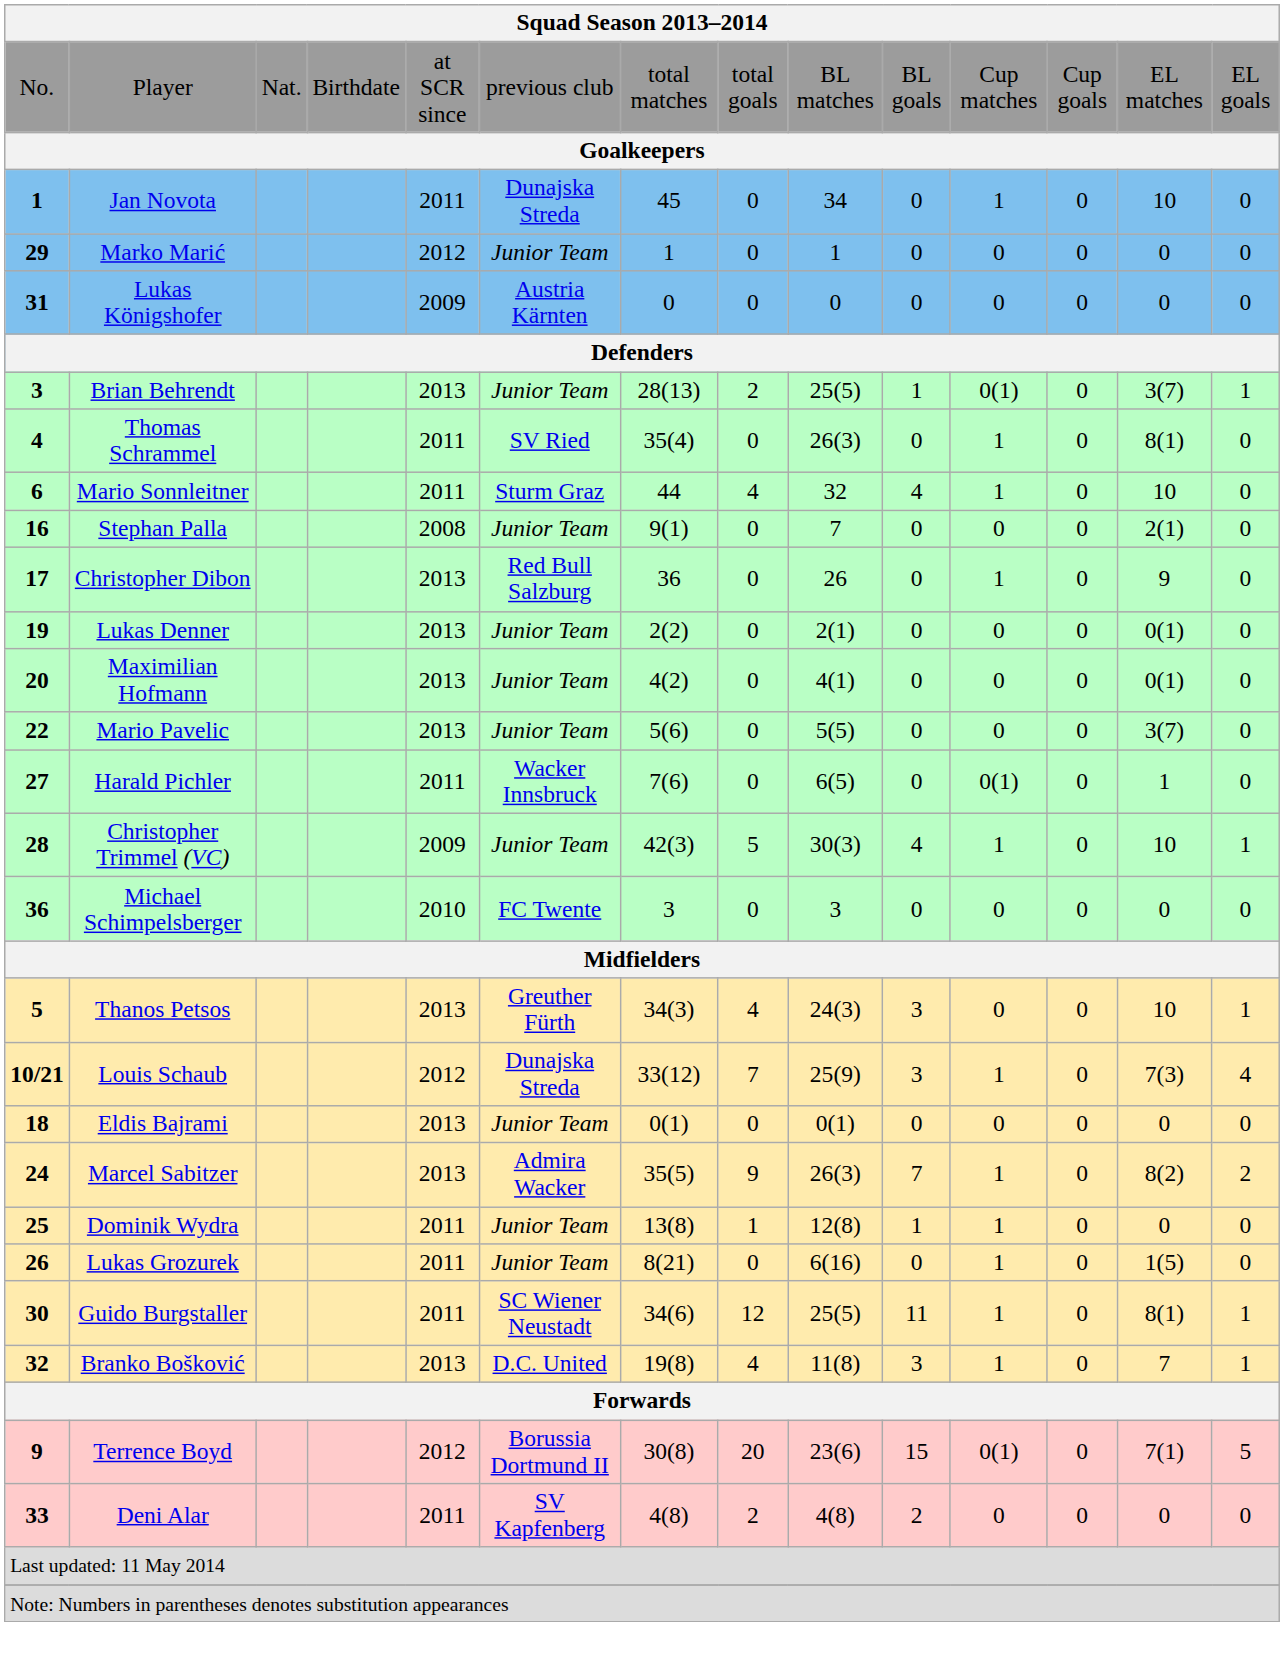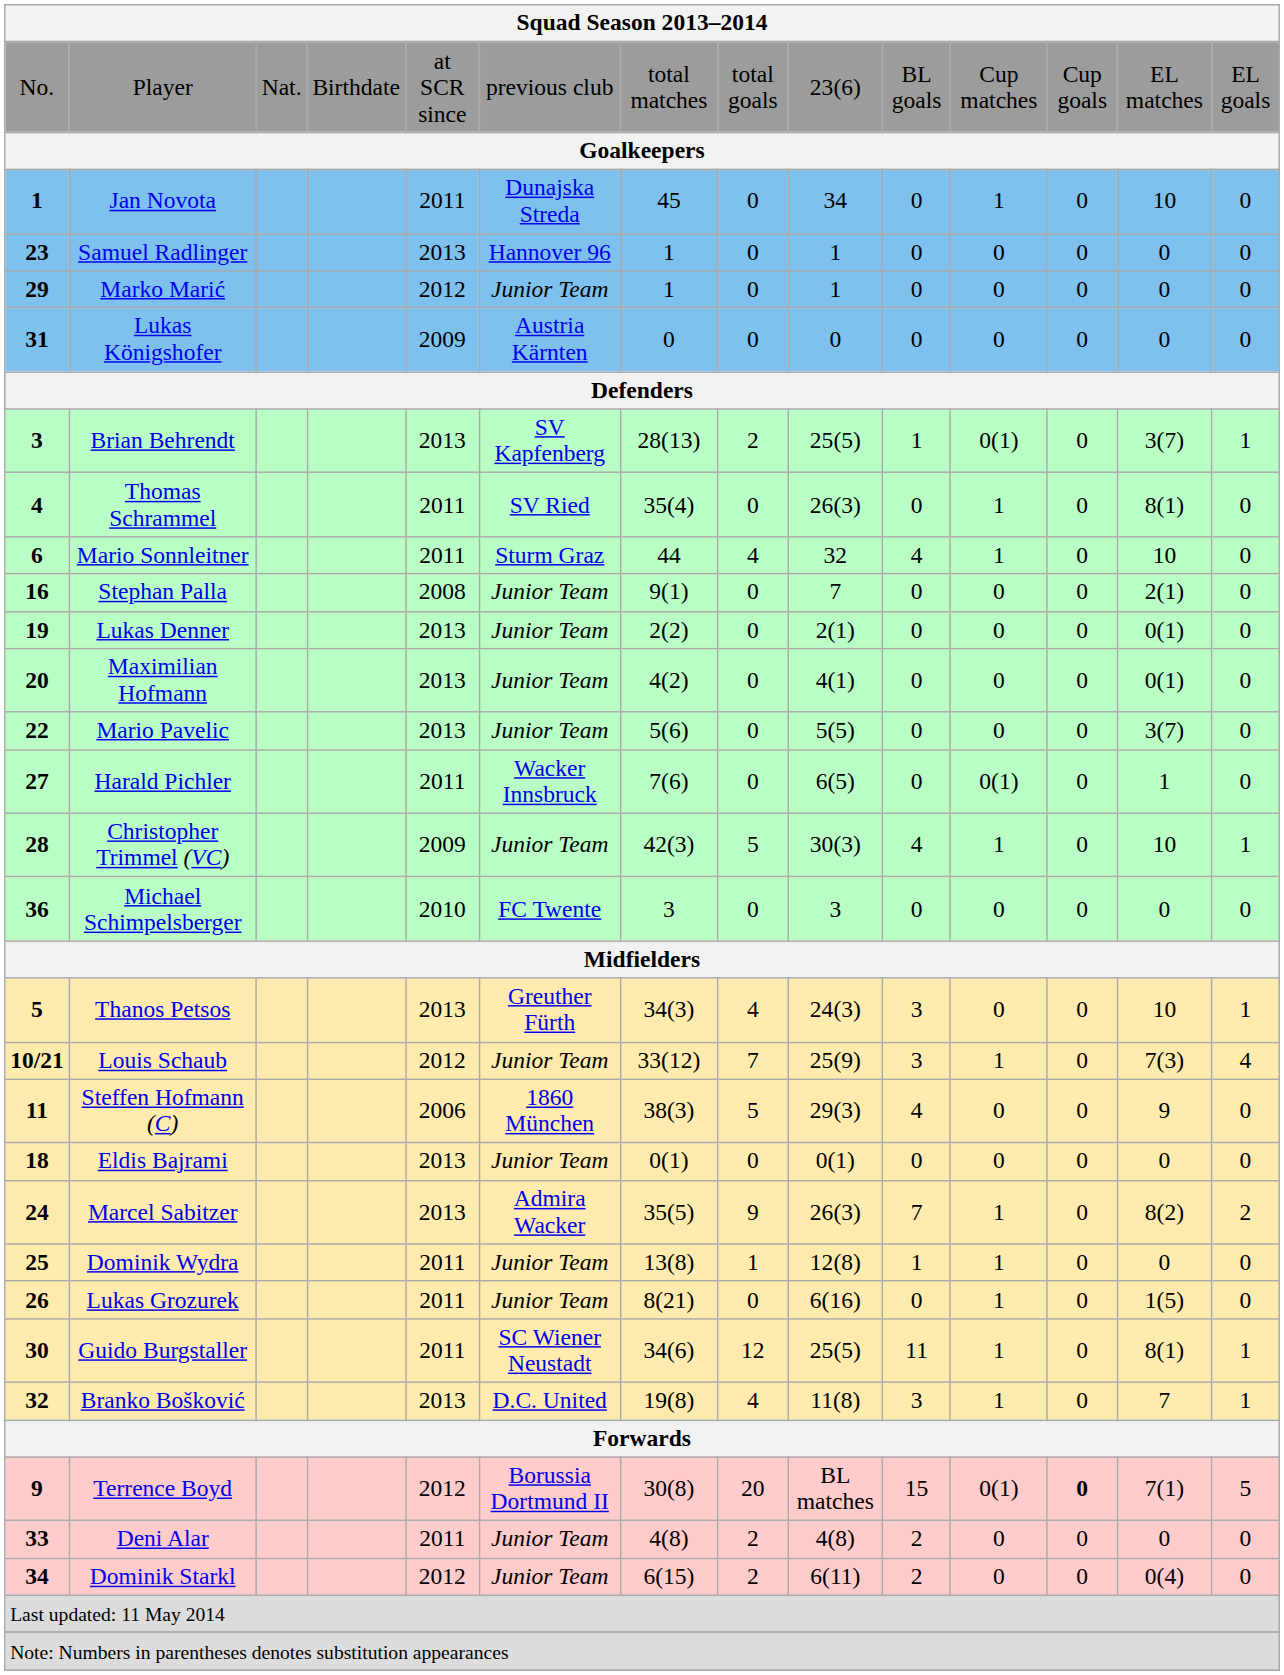Player | column 9: BL matches -> 23(6)
+ row: 23 | Samuel Radlinger | 2013 | Hannover 96 | 1 | 0 | 1 | 0 | 0 | 0 | 0 | 0
Brian Behrendt | column 6: Junior Team -> SV Kapfenberg
- row: 17 | Christopher Dibon | 2013 | Red Bull Salzburg | 36 | 0 | 26 | 0 | 1 | 0 | 9 | 0
Louis Schaub | column 6: Dunajska Streda -> Junior Team
+ row: 11 | Steffen Hofmann (C) | 2006 | 1860 München | 38(3) | 5 | 29(3) | 4 | 0 | 0 | 9 | 0
Terrence Boyd | column 9: 23(6) -> BL matches
Terrence Boyd | column 12: normal -> bold
Deni Alar | column 6: SV Kapfenberg -> Junior Team
+ row: 34 | Dominik Starkl | 2012 | Junior Team | 6(15) | 2 | 6(11) | 2 | 0 | 0 | 0(4) | 0
